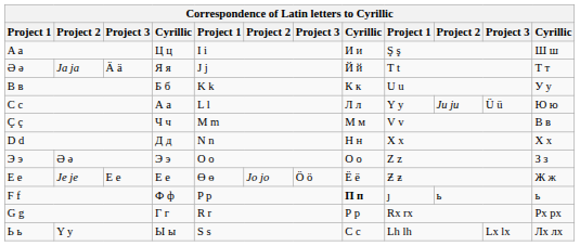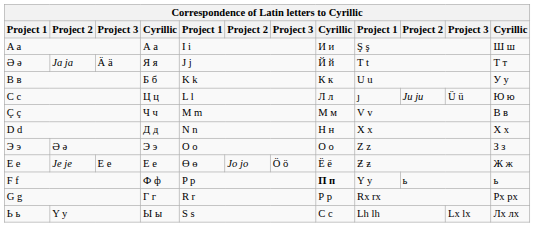A a | column 4: Ц ц -> А а
C c | column 4: А а -> Ц ц
C c | column 9: Y y -> ȷ
F f | column 9: ȷ -> Y y
